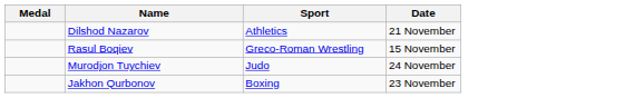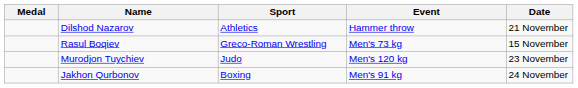+ column: Event | Hammer throw | Men's 73 kg | Men's 120 kg | Men's 91 kg
Murodjon Tuychiev | Date: 24 November -> 23 November
Jakhon Qurbonov | Date: 23 November -> 24 November
